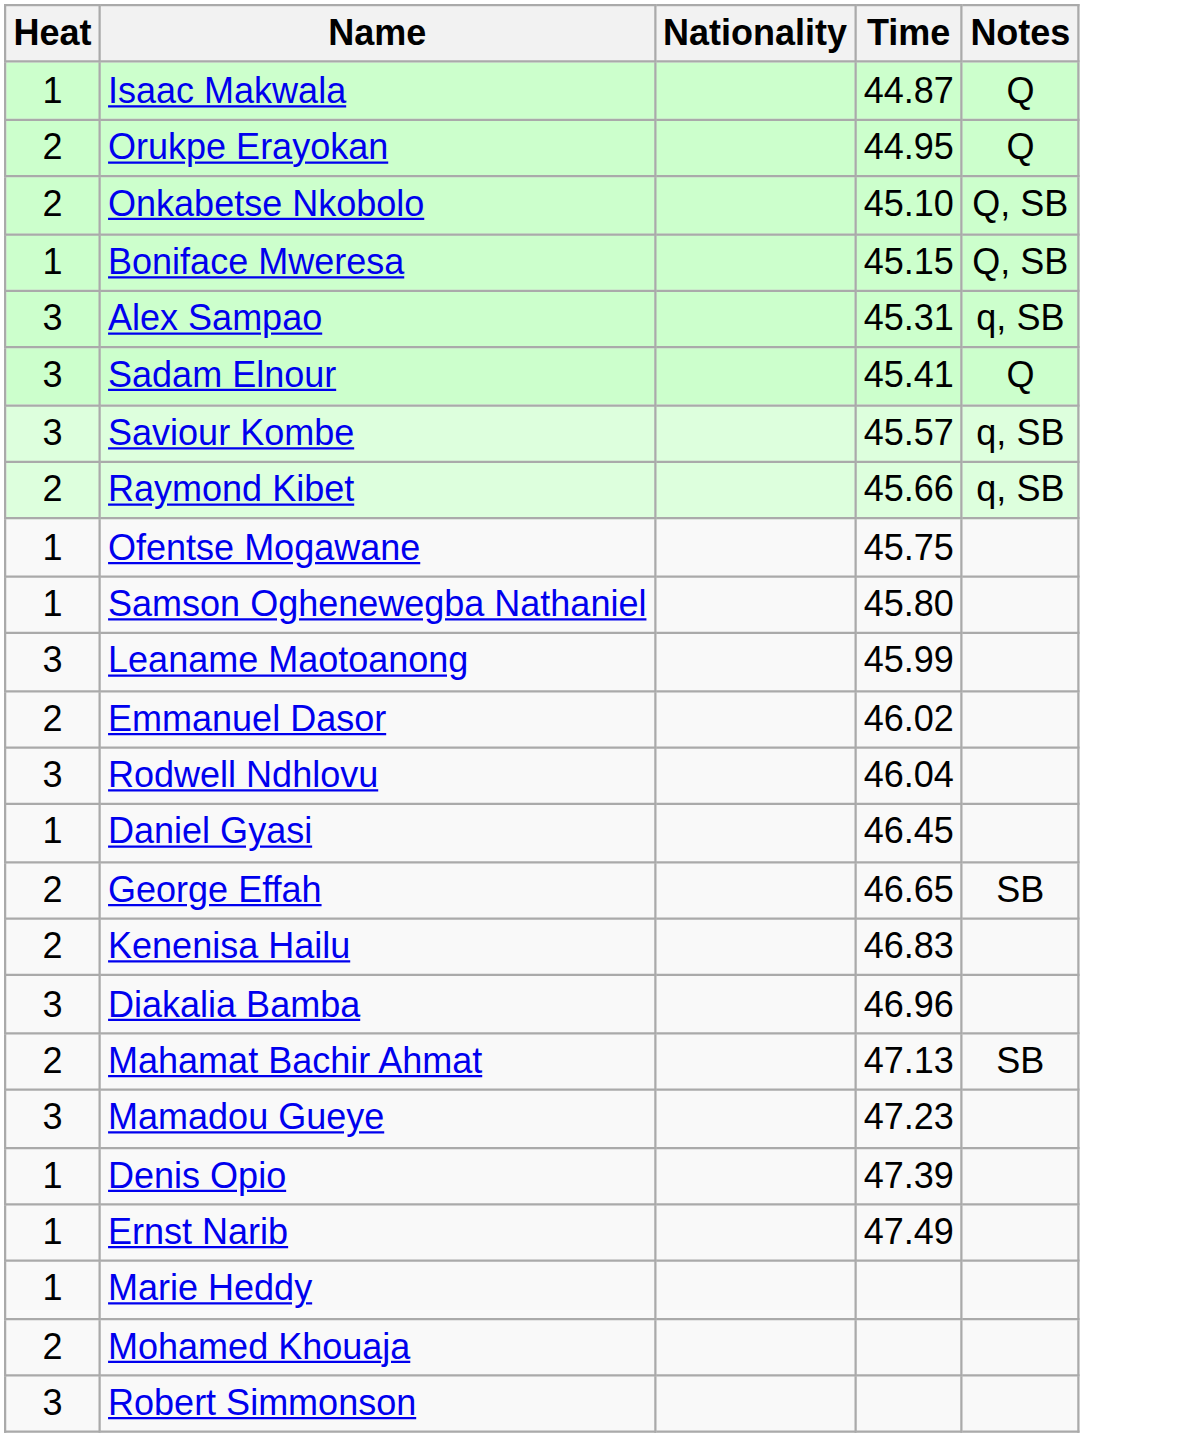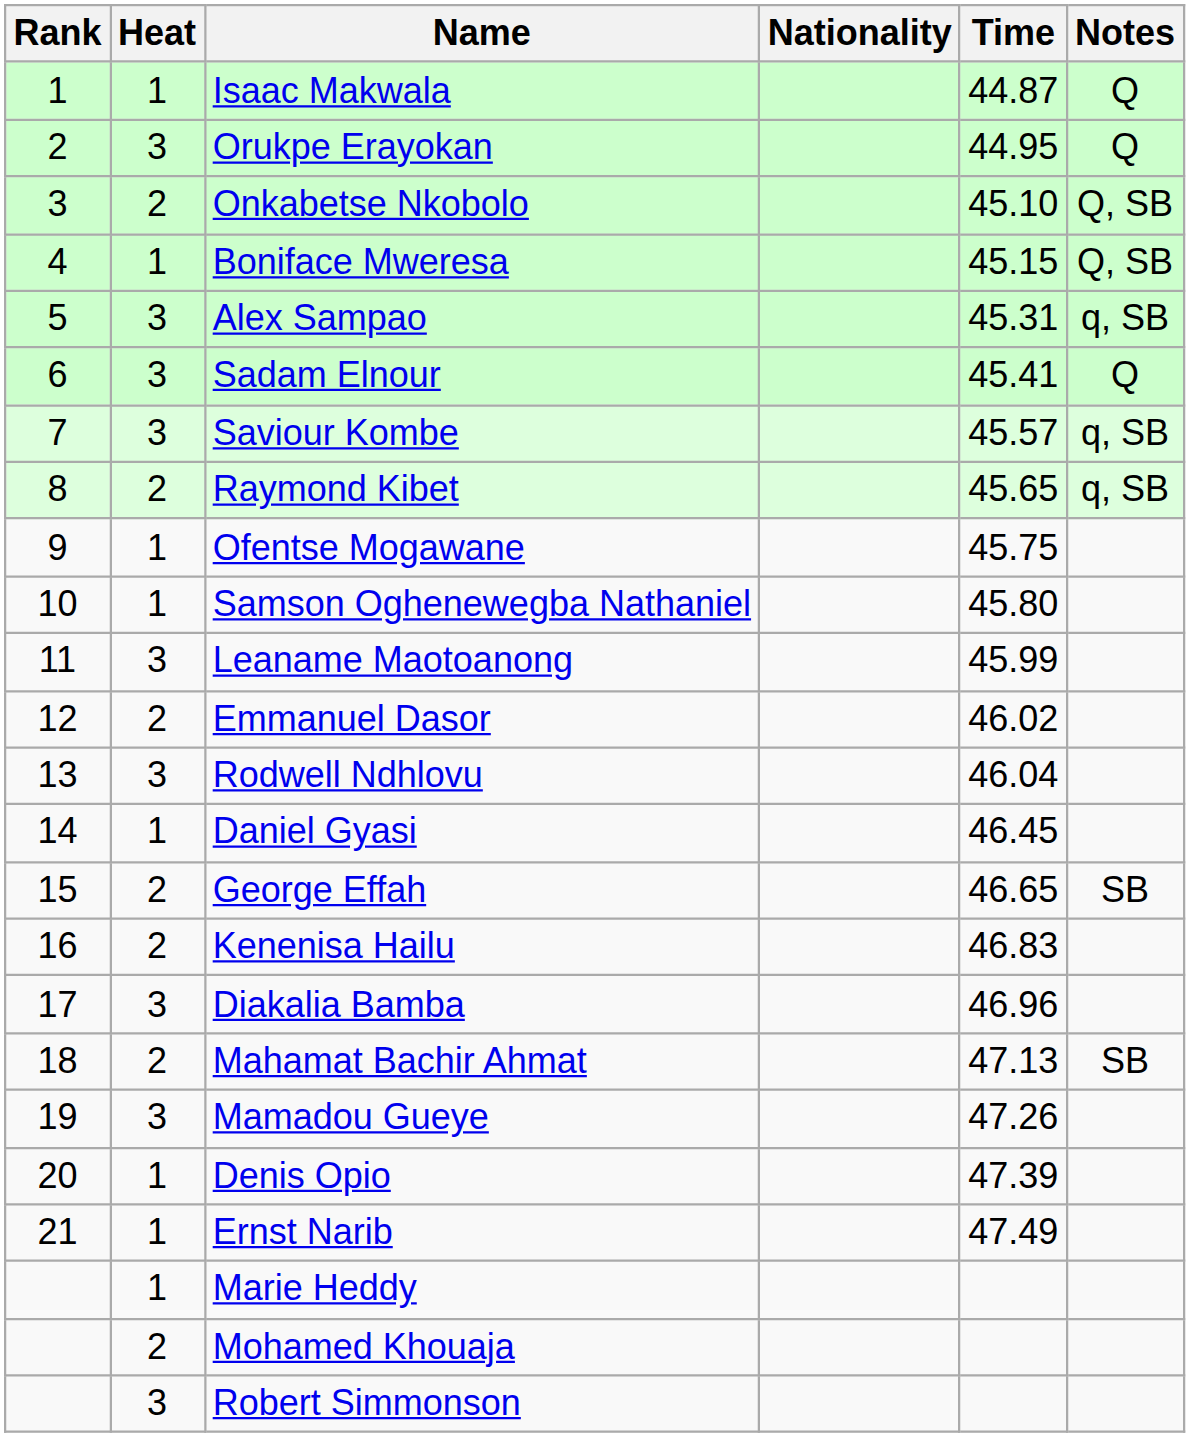+ column: Rank | 1 | 2 | 3 | 4 | 5 | 6 | 7 | 8 | 9 | 10 | 11 | 12 | 13 | 14 | 15 | 16 | 17 | 18 | 19 | 20 | 21
Orukpe Erayokan | Heat: 2 -> 3
Raymond Kibet | Time: 45.66 -> 45.65
Mamadou Gueye | Time: 47.23 -> 47.26
